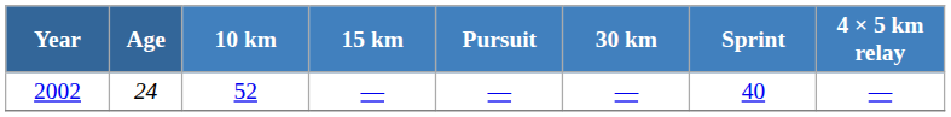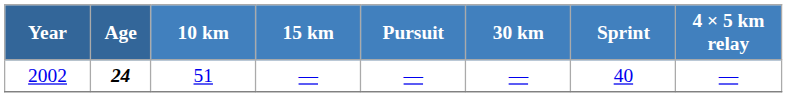2002 | Age: normal -> bold
2002 | 10 km: 52 -> 51
